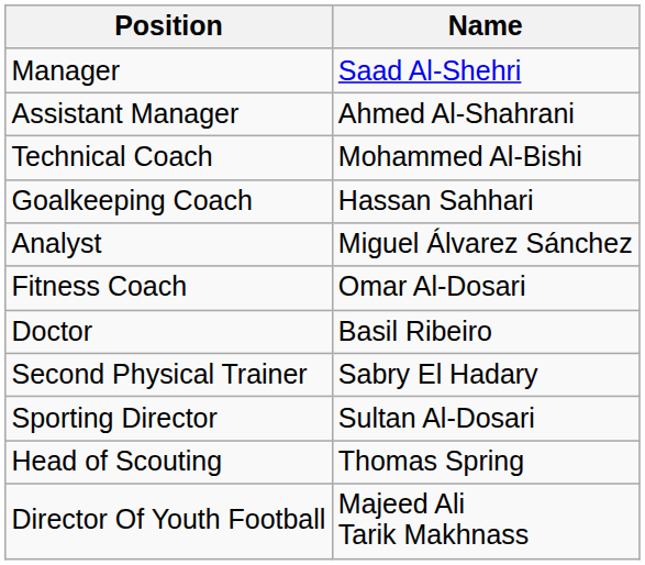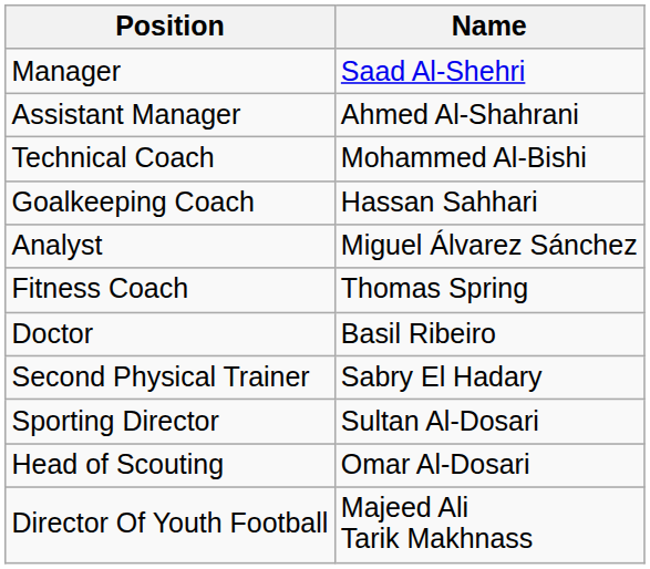Fitness Coach | Name: Omar Al-Dosari -> Thomas Spring
Head of Scouting | Name: Thomas Spring -> Omar Al-Dosari
